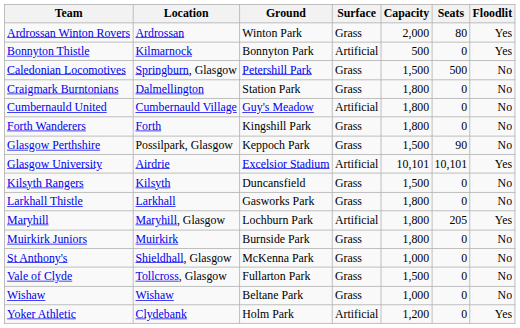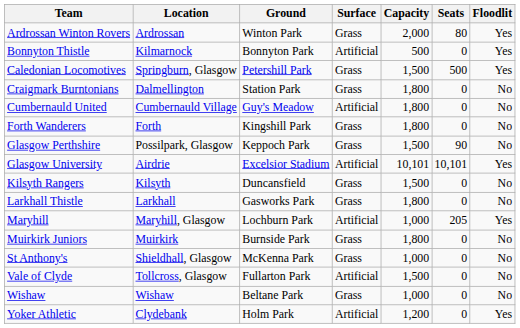Caledonian Locomotives | Floodlit: No -> Yes
Maryhill | Capacity: 1,800 -> 1,000
Vale of Clyde | Surface: Grass -> Artificial
